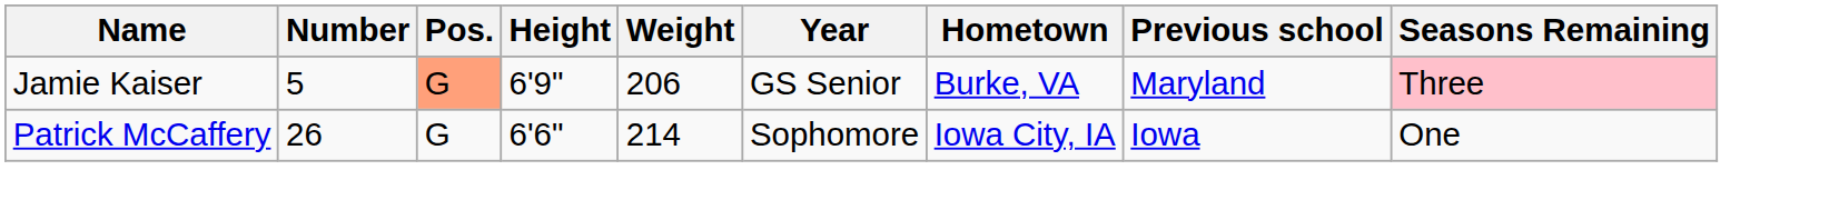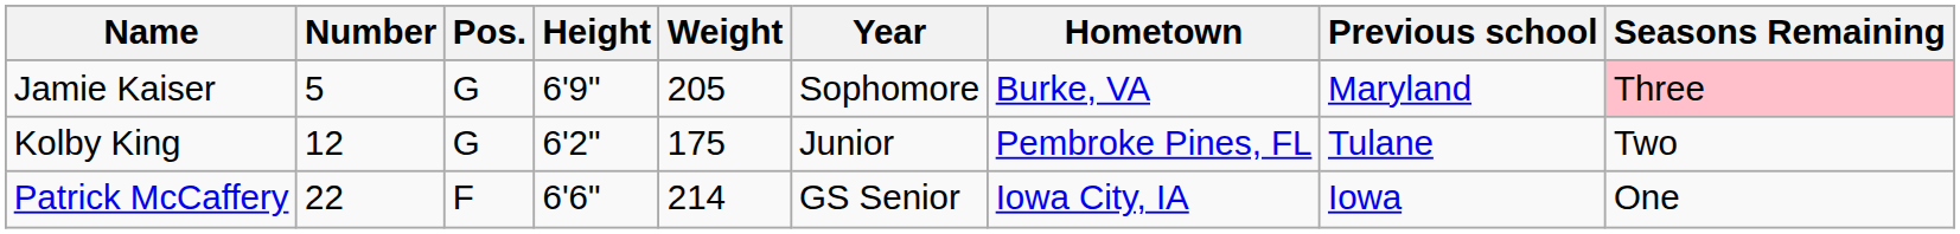Jamie Kaiser | Pos.: lightsalmon background -> no background
Jamie Kaiser | Weight: 206 -> 205
Jamie Kaiser | Year: GS Senior -> Sophomore
+ row: Kolby King | 12 | G | 6'2" | 175 | Junior | Pembroke Pines, FL | Tulane | Two
Patrick McCaffery | Number: 26 -> 22
Patrick McCaffery | Pos.: G -> F
Patrick McCaffery | Year: Sophomore -> GS Senior
